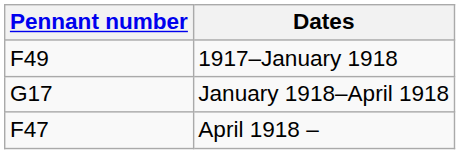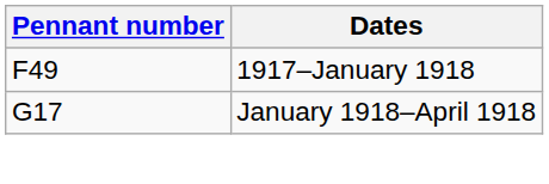- row: F47 | April 1918 –
